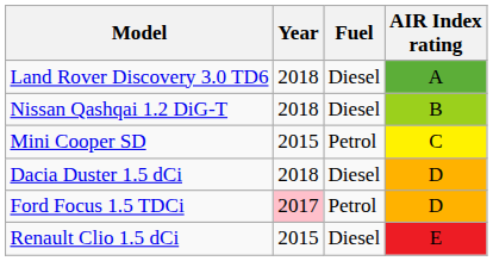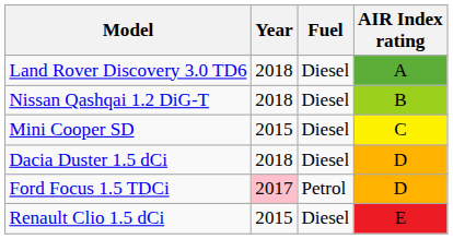Mini Cooper SD | Fuel: Petrol -> Diesel
